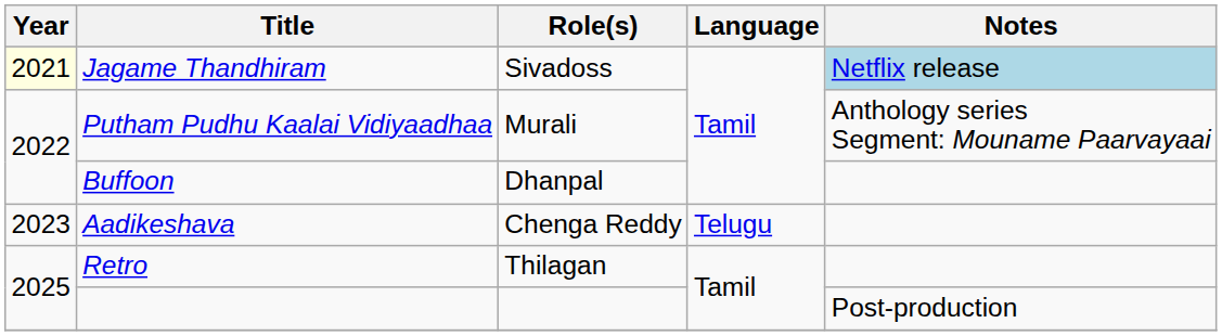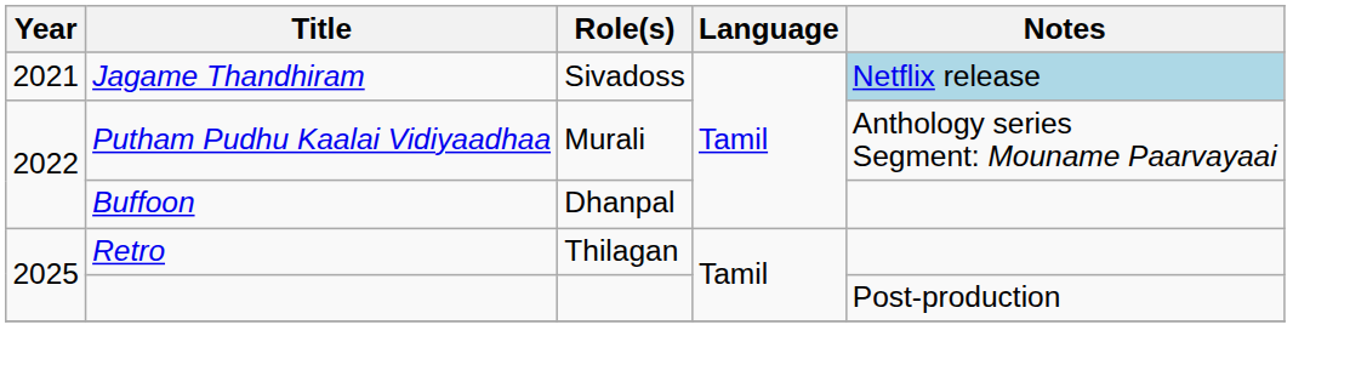Jagame Thandhiram | Year: lightyellow background -> no background
- row: 2023 | Aadikeshava | Chenga Reddy | Telugu
